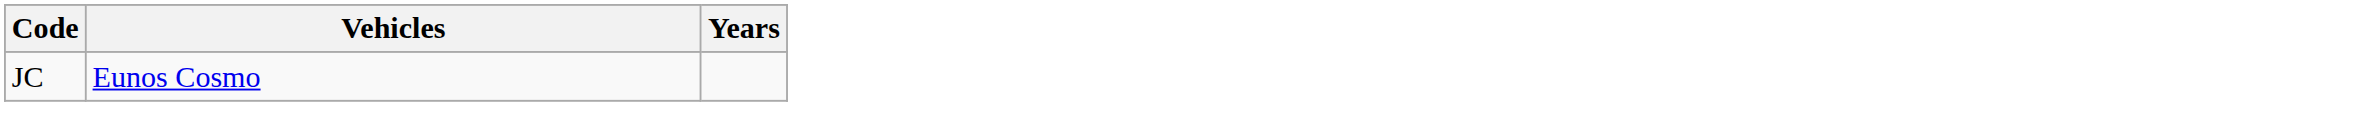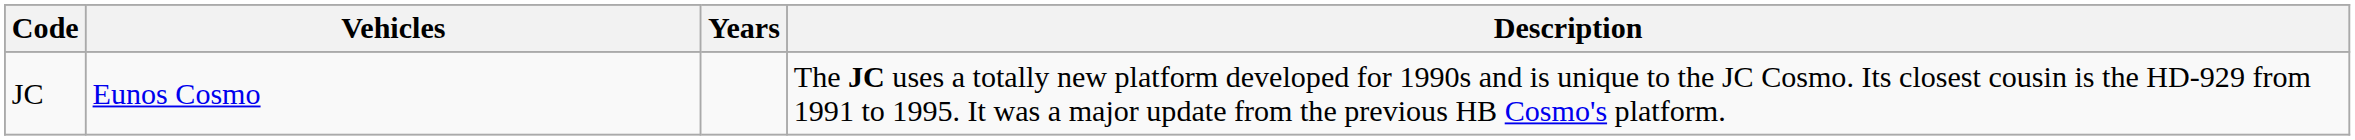+ column: Description | The JC uses a totally new platform developed for 1990s and is unique to the JC Cosmo. Its closest cousin is the HD-929 from 1991 to 1995. It was a major update from the previous HB Cosmo's platform.
